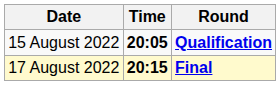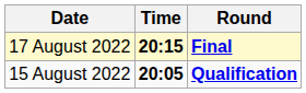rows swapped: 15 August 2022 <-> 17 August 2022
